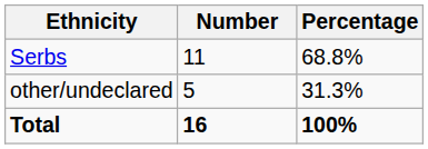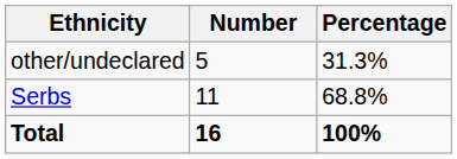rows swapped: Serbs <-> other/undeclared
